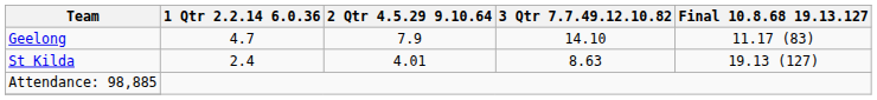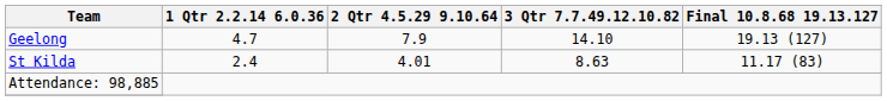Geelong | Final 10.8.68 19.13.127: 11.17 (83) -> 19.13 (127)
St Kilda | Final 10.8.68 19.13.127: 19.13 (127) -> 11.17 (83)
